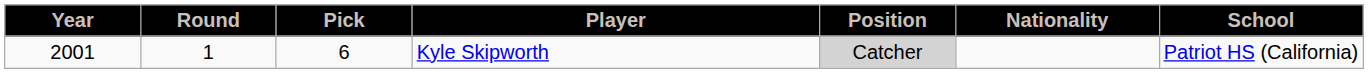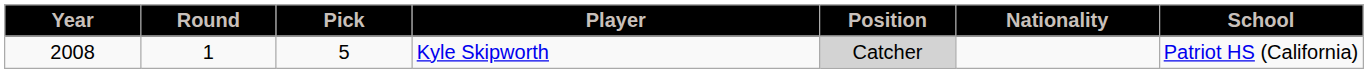Kyle Skipworth | Year: 2001 -> 2008
Kyle Skipworth | Pick: 6 -> 5
